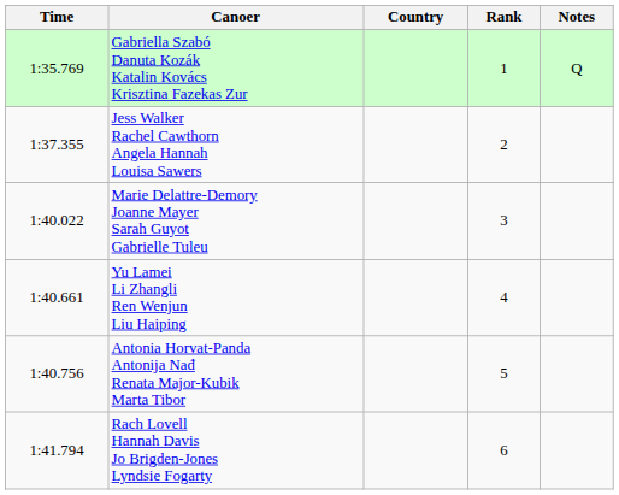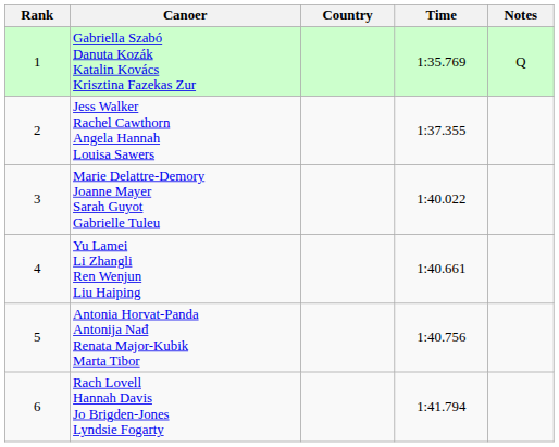columns swapped: Rank <-> Time
